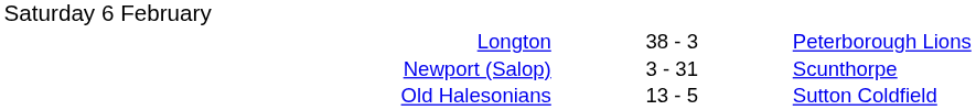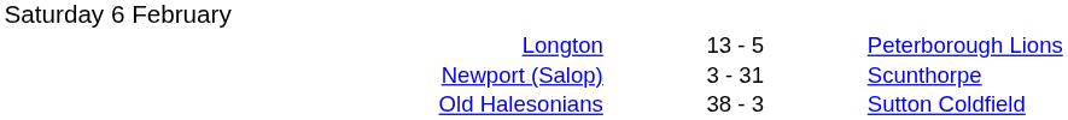Longton | column 2: 38 - 3 -> 13 - 5
Old Halesonians | column 2: 13 - 5 -> 38 - 3
